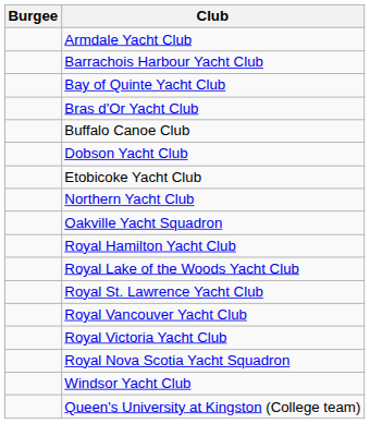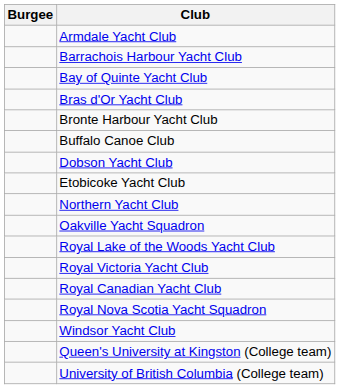+ row: Bronte Harbour Yacht Club
- row: Royal Hamilton Yacht Club
- row: Royal St. Lawrence Yacht Club
- row: Royal Vancouver Yacht Club
+ row: Royal Canadian Yacht Club
+ row: University of British Columbia (College team)
